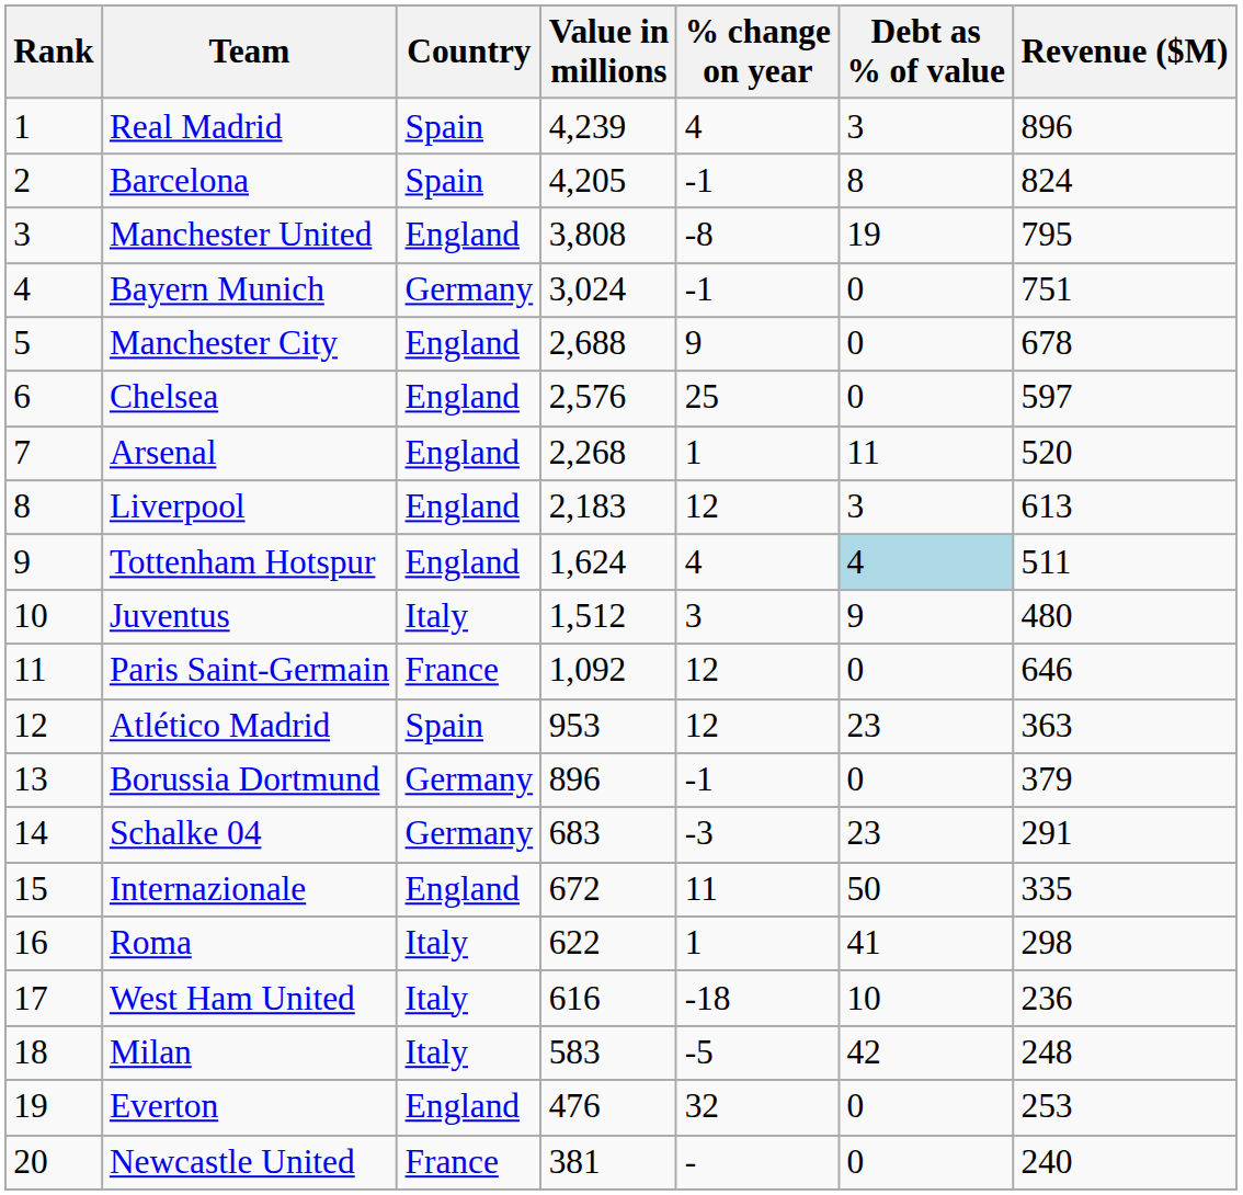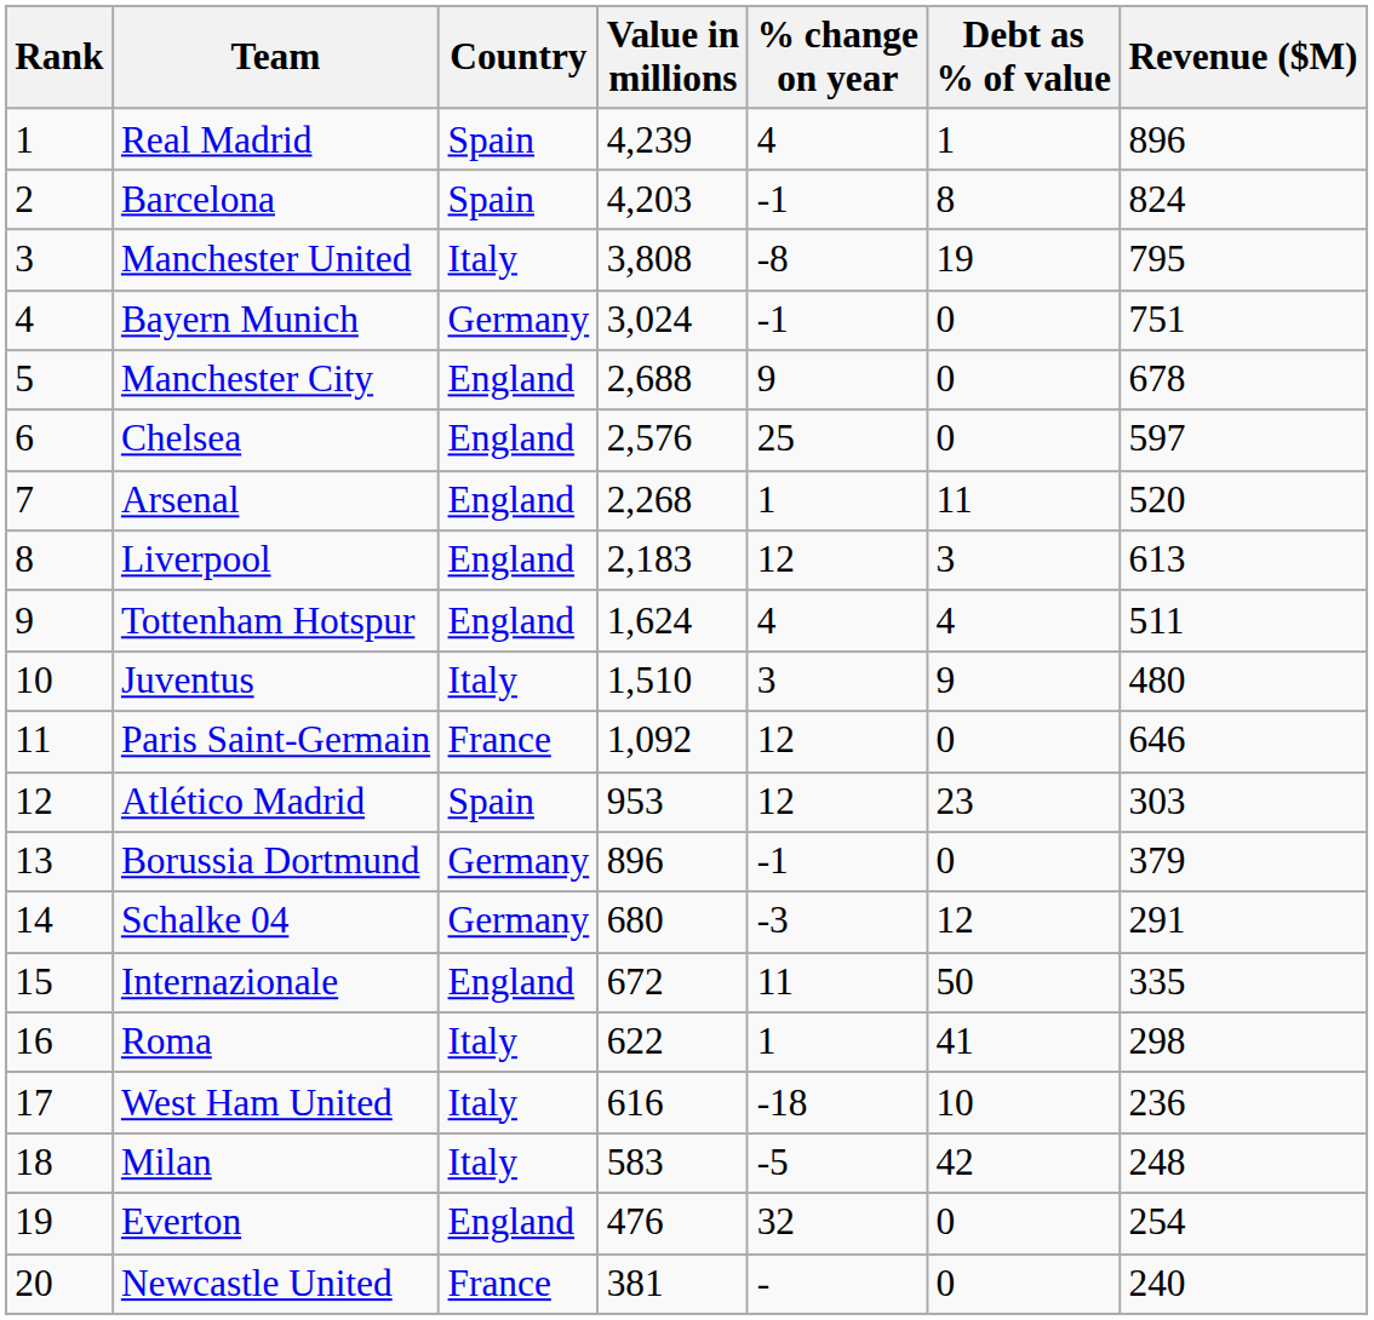Real Madrid | Debt as % of value: 3 -> 1
Barcelona | Value in millions: 4,205 -> 4,203
Manchester United | Country: England -> Italy
Tottenham Hotspur | Debt as % of value: lightblue background -> no background
Juventus | Value in millions: 1,512 -> 1,510
Atlético Madrid | Revenue ($M): 363 -> 303
Schalke 04 | Value in millions: 683 -> 680
Schalke 04 | Debt as % of value: 23 -> 12
Everton | Revenue ($M): 253 -> 254
